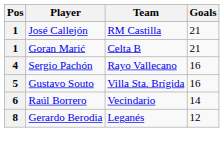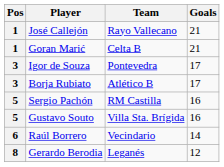José Callejón | Team: RM Castilla -> Rayo Vallecano
+ row: 3 | Igor de Souza | Pontevedra | 17
+ row: 3 | Borja Rubiato | Atlético B | 17
Sergio Pachón | Pos: 4 -> 5
Sergio Pachón | Team: Rayo Vallecano -> RM Castilla
